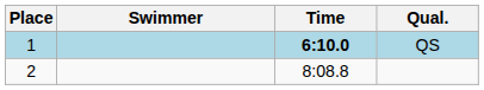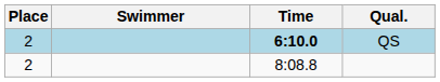QS | Place: 1 -> 2
